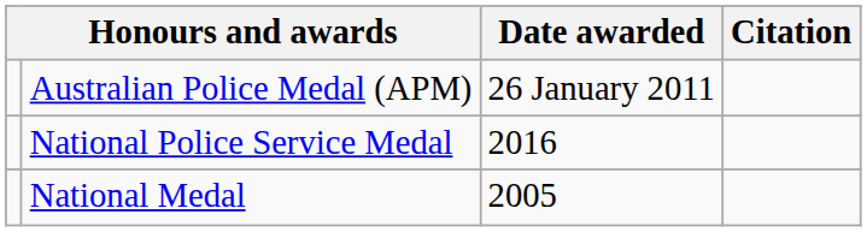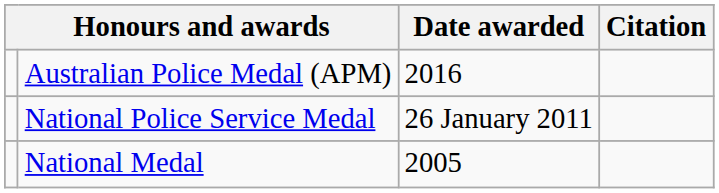Australian Police Medal (APM) | Date awarded: 26 January 2011 -> 2016
National Police Service Medal | Date awarded: 2016 -> 26 January 2011
